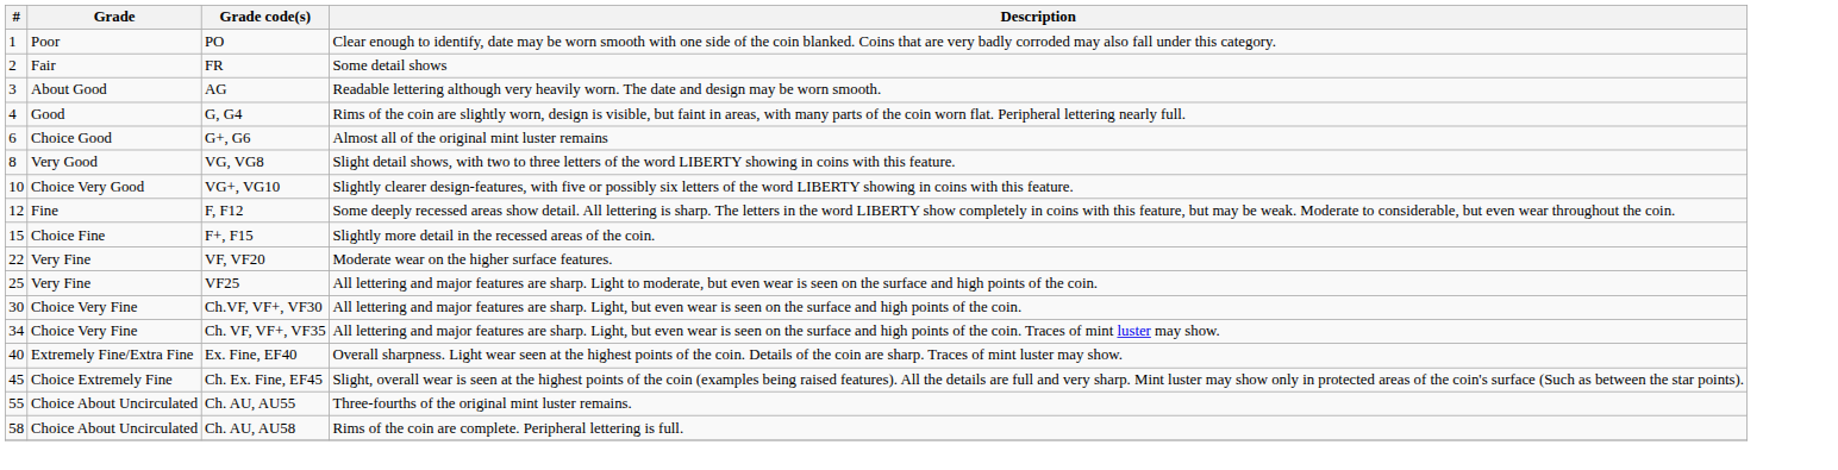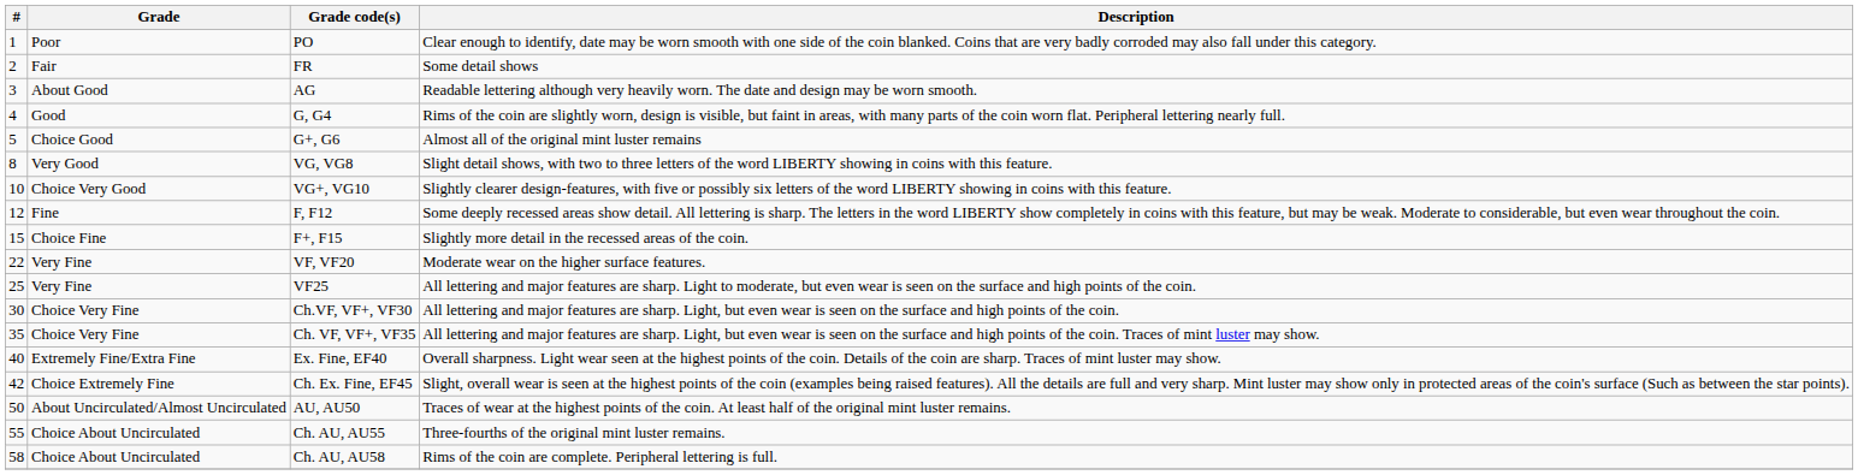G+, G6 | #: 6 -> 5
Ch. VF, VF+, VF35 | #: 34 -> 35
Ch. Ex. Fine, EF45 | #: 45 -> 42
+ row: 50 | About Uncirculated/Almost Uncirculated | AU, AU50 | Traces of wear at the highest points of the coin. At least half of the original mint luster remains.
